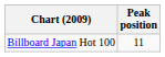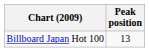Billboard Japan Hot 100 | Peak position: 11 -> 13
